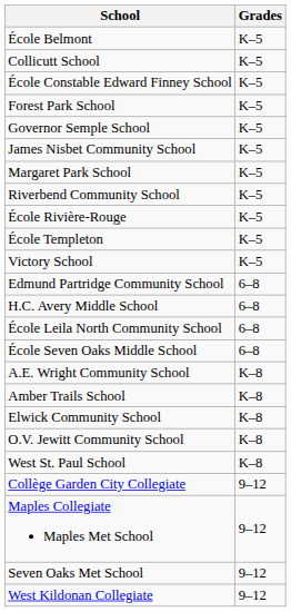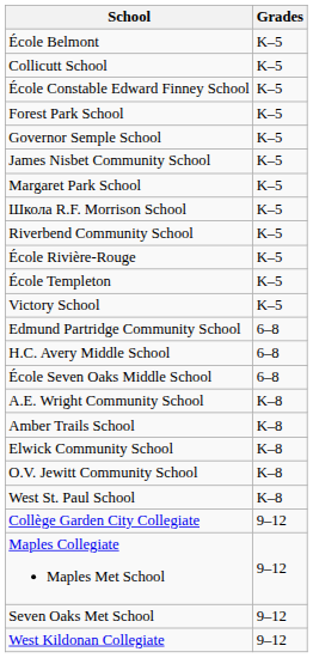+ row: Школа R.F. Morrison School | K–5
- row: École Leila North Community School | 6–8
